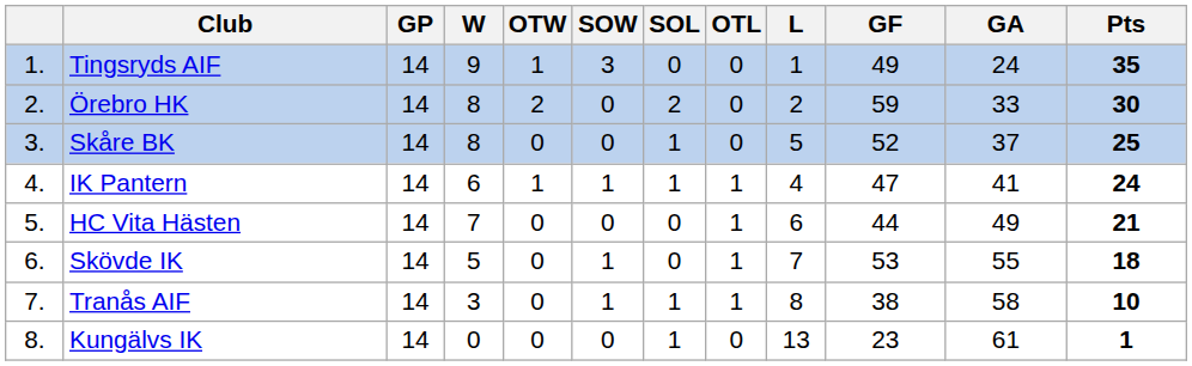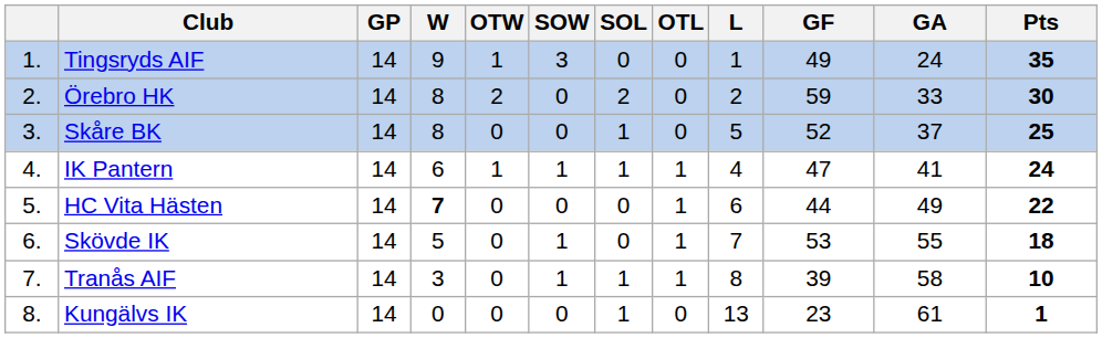HC Vita Hästen | W: normal -> bold
HC Vita Hästen | Pts: 21 -> 22
Tranås AIF | GF: 38 -> 39
